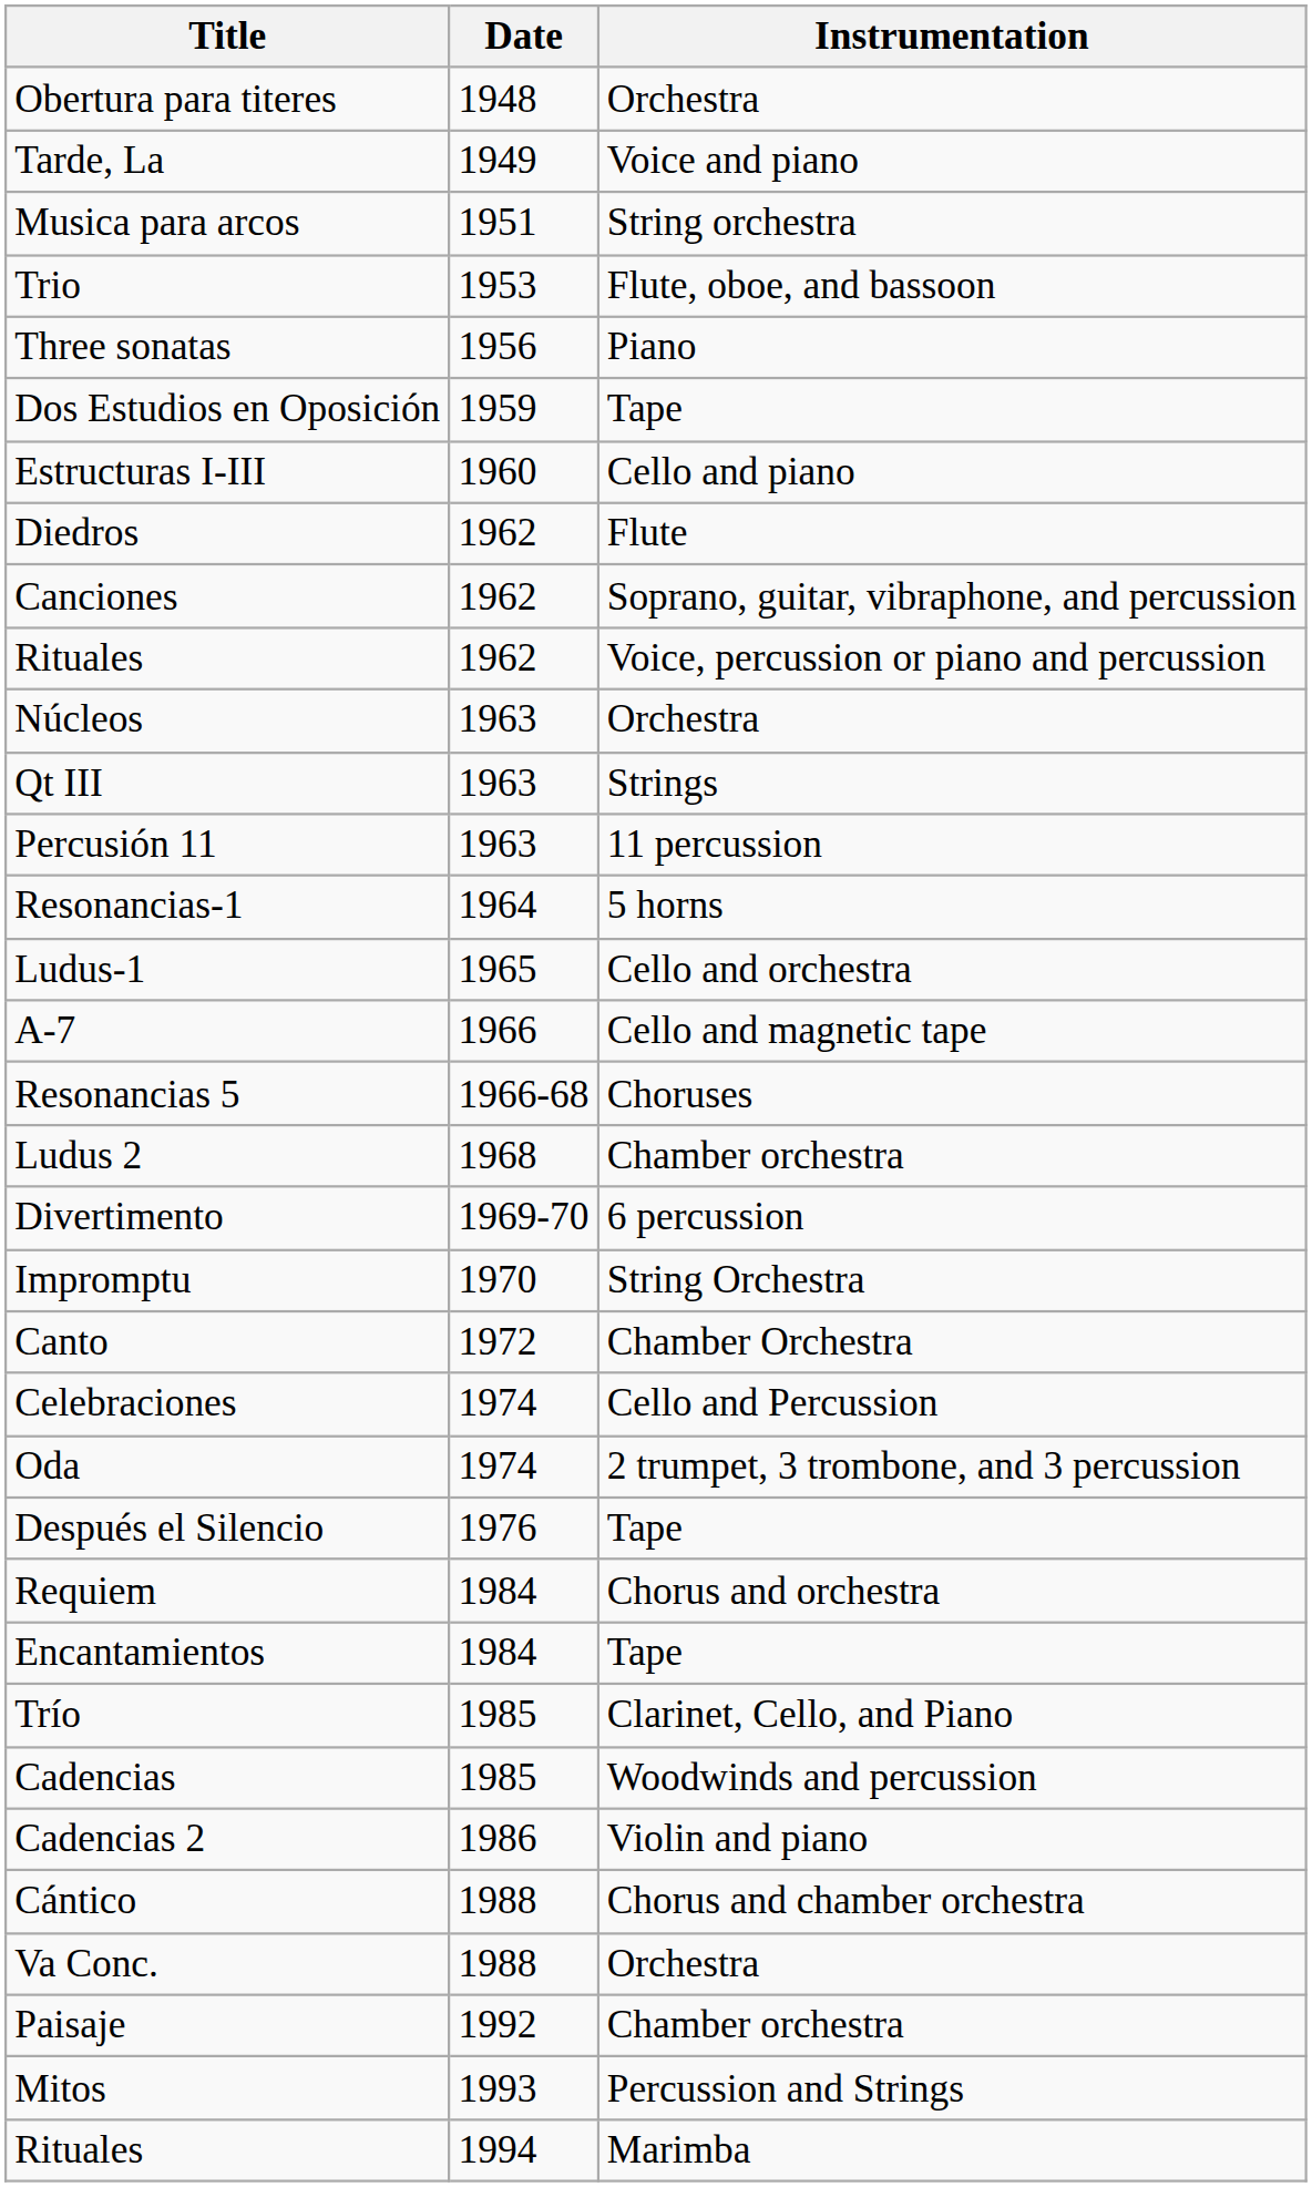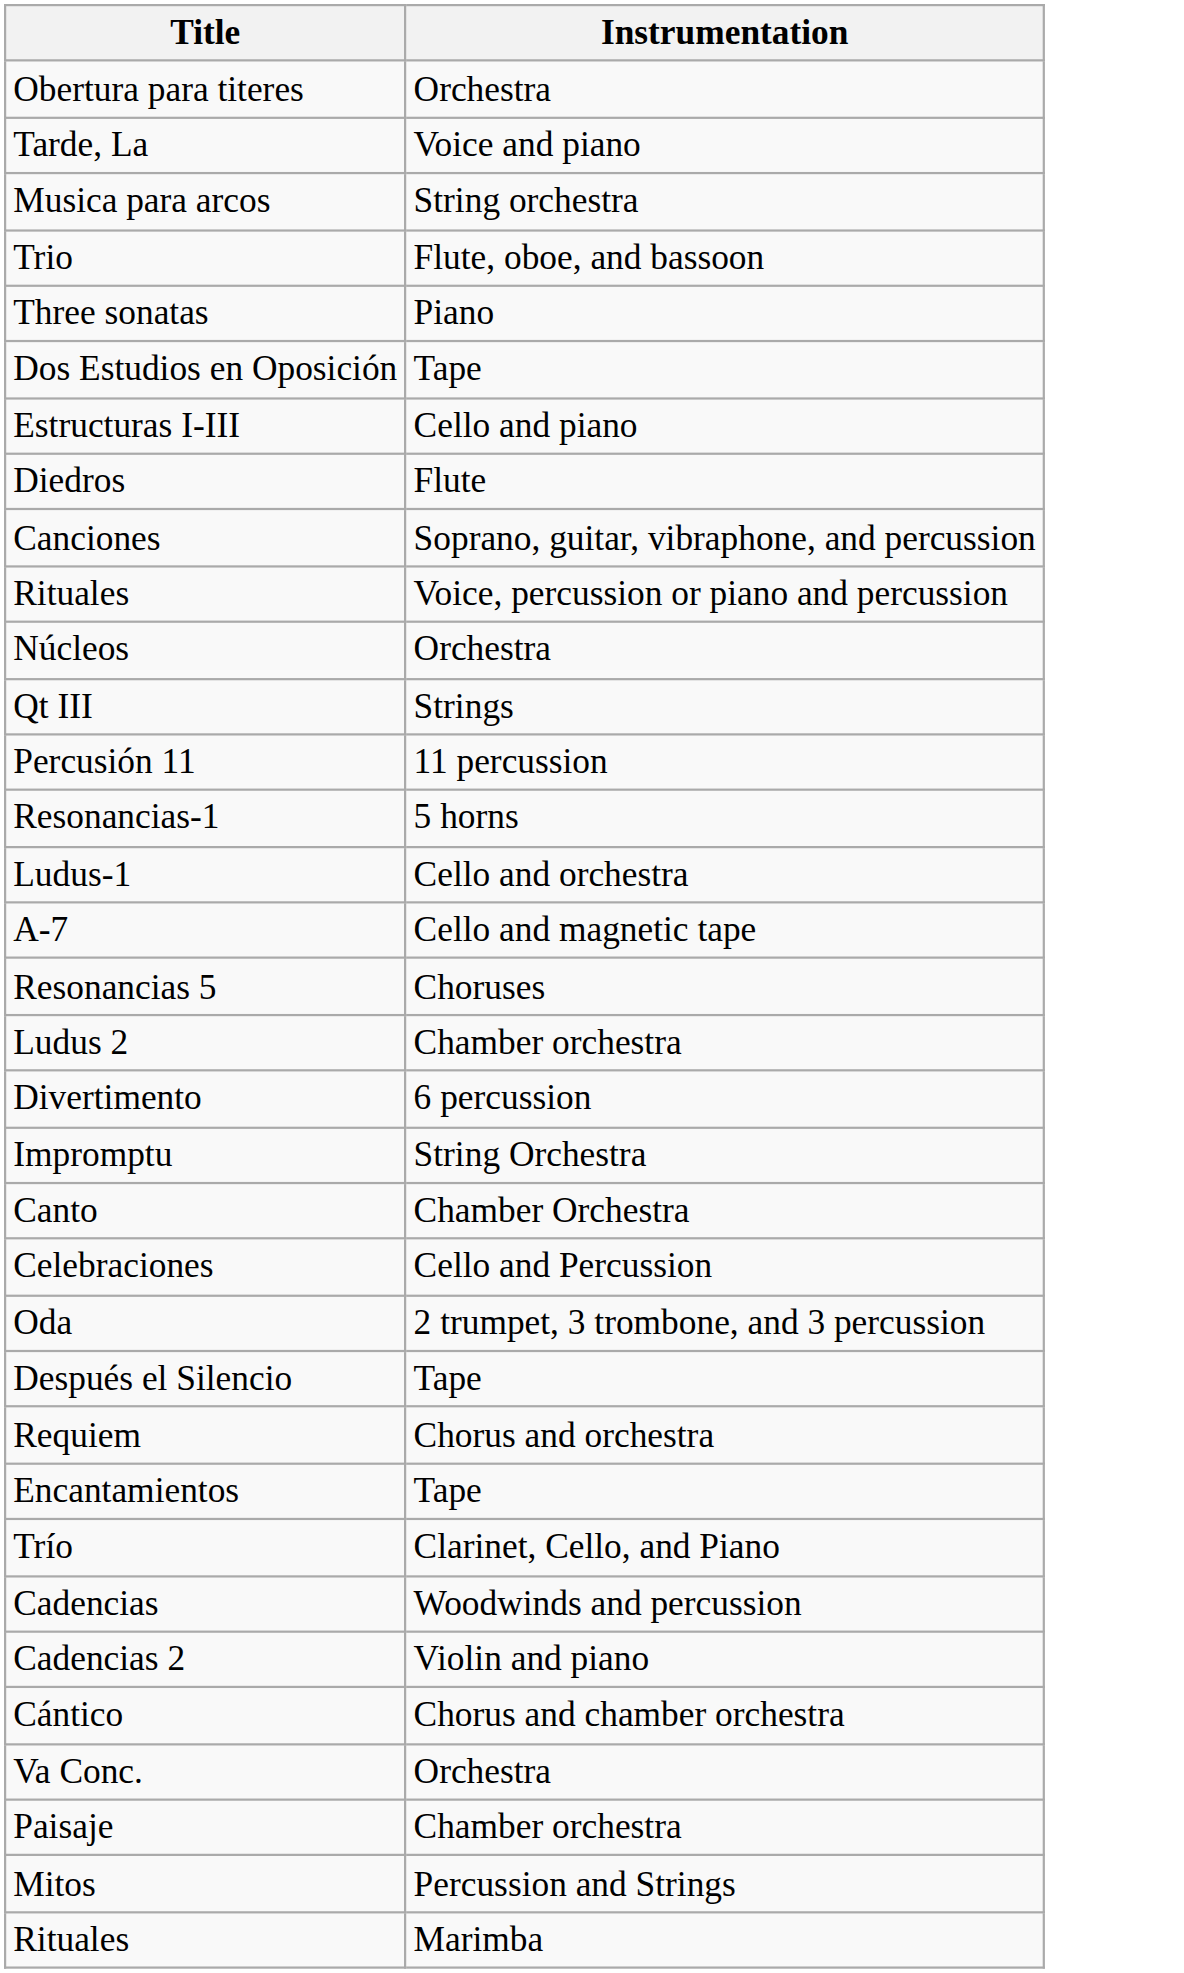- column: Date | 1948 | 1949 | 1951 | 1953 | 1956 | 1959 | 1960 | 1962 | 1962 | 1962 | 1963 | 1963 | 1963 | 1964 | 1965 | 1966 | 1966-68 | 1968 | 1969-70 | 1970 | 1972 | 1974 | 1974 | 1976 | 1984 | 1984 | 1985 | 1985 | 1986 | 1988 | 1988 | 1992 | 1993 | 1994
